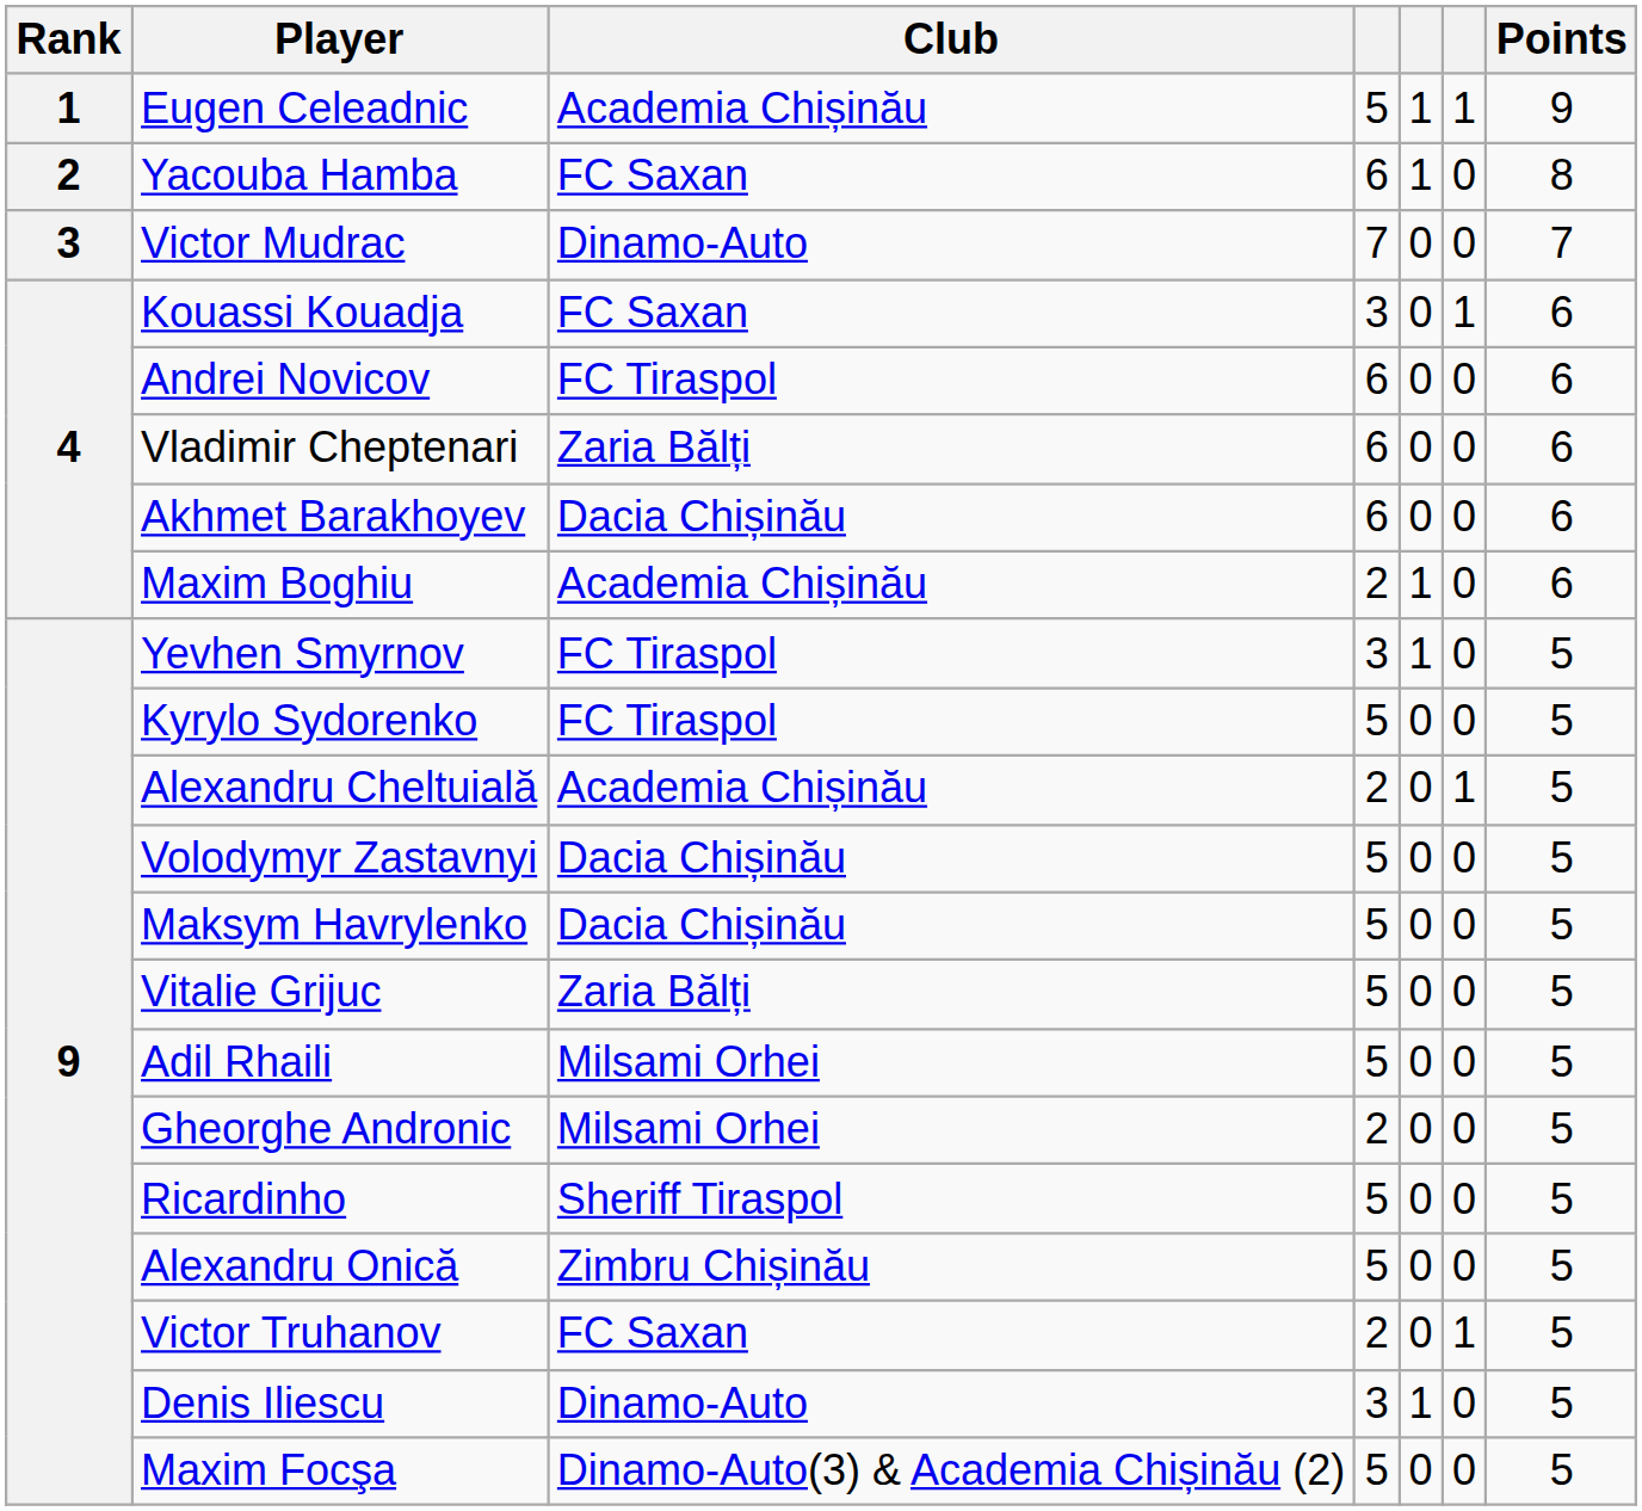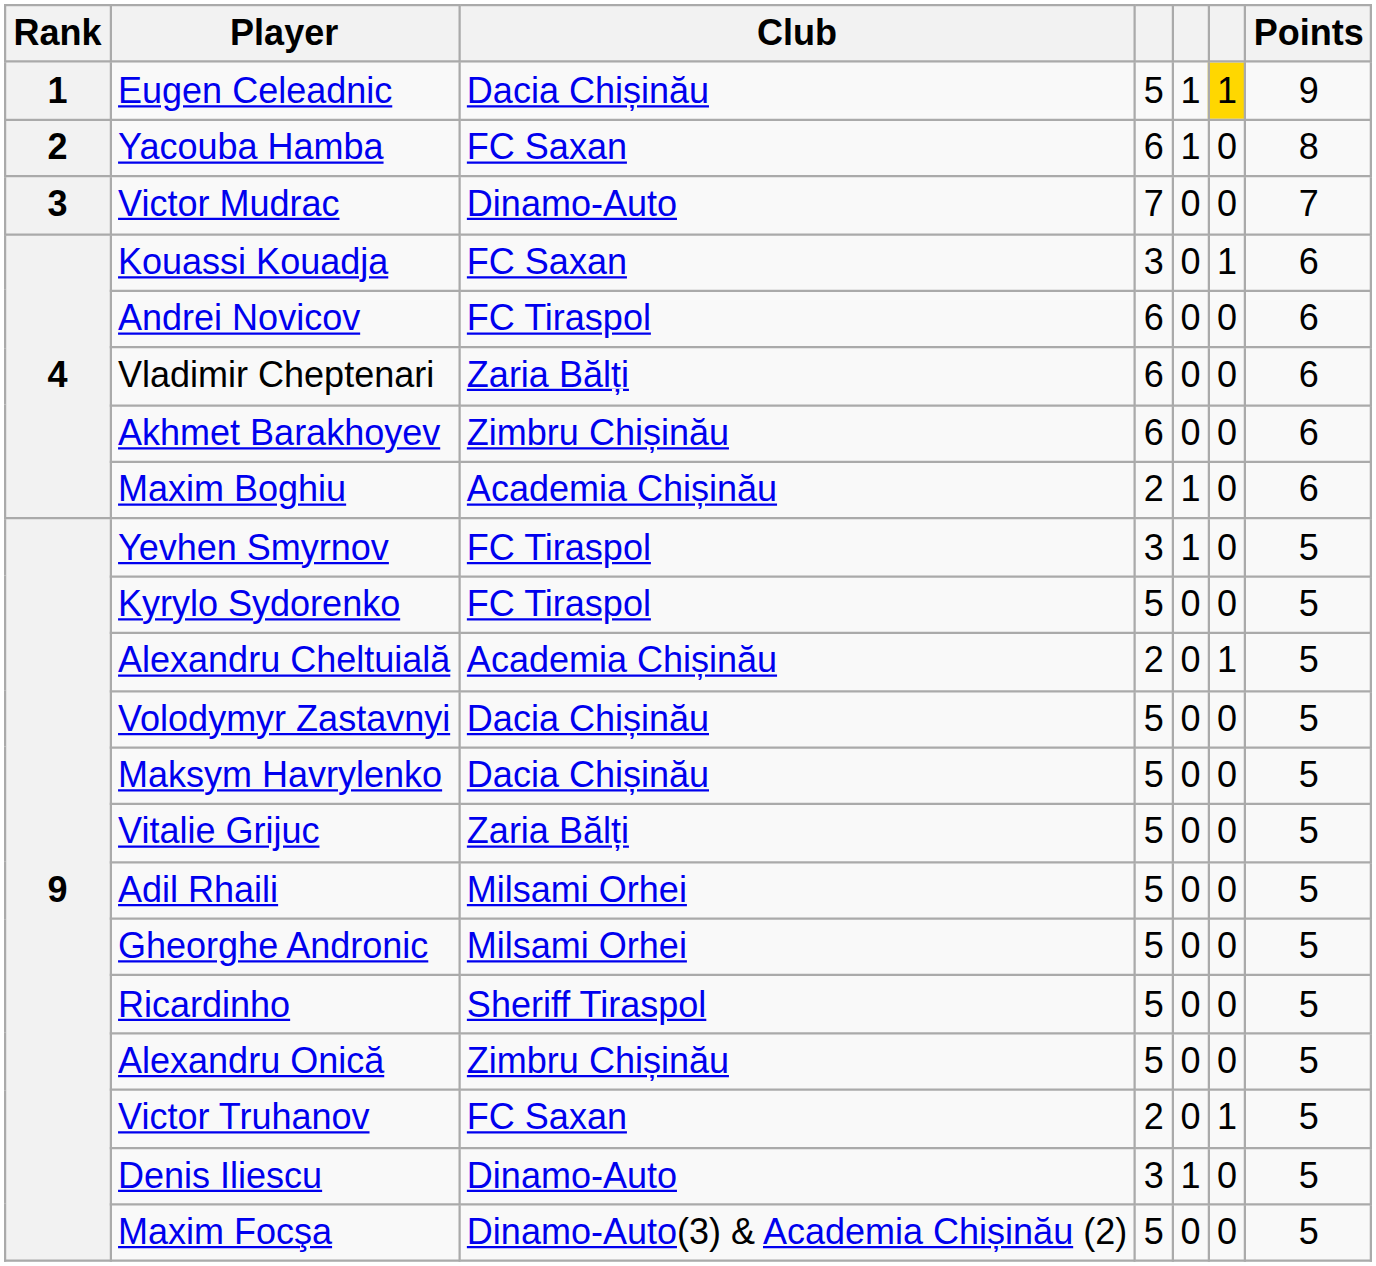Eugen Celeadnic | Club: Academia Chișinău -> Dacia Chișinău
Eugen Celeadnic | column 6: no background -> gold background
Akhmet Barakhoyev | Club: Dacia Chișinău -> Zimbru Chișinău
Gheorghe Andronic | column 4: 2 -> 5
